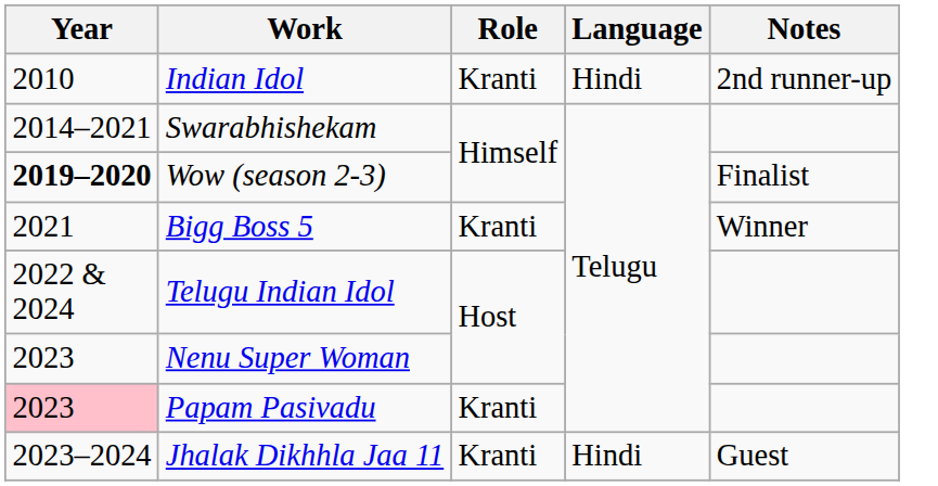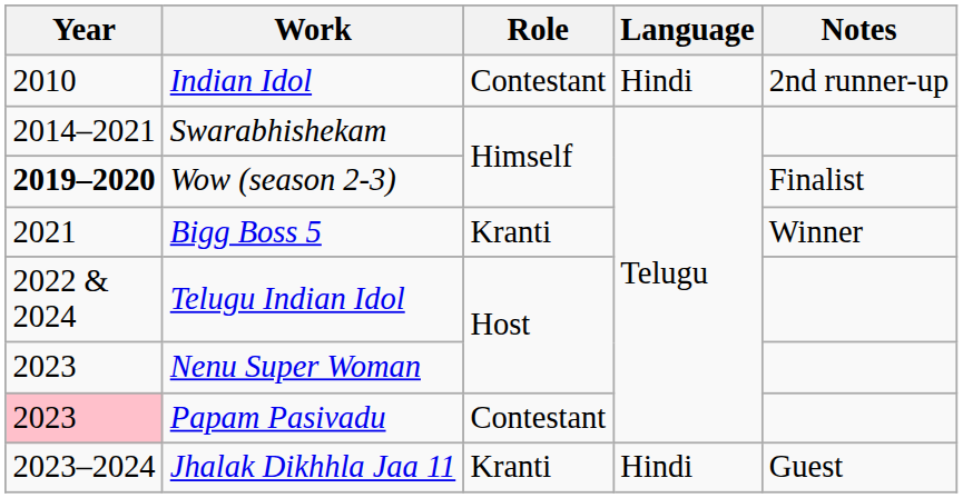Indian Idol | Role: Kranti -> Contestant
Papam Pasivadu | Role: Kranti -> Contestant
